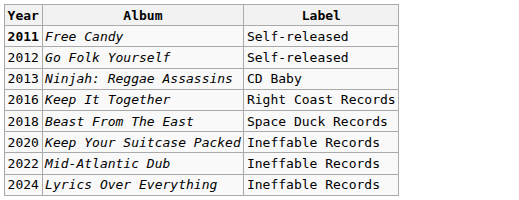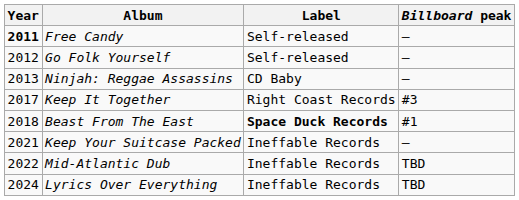+ column: Billboard peak | — | — | — | #3 | #1 | — | TBD | TBD
Keep It Together | Year: 2016 -> 2017
Beast From The East | Label: normal -> bold
Keep Your Suitcase Packed | Year: 2020 -> 2021
